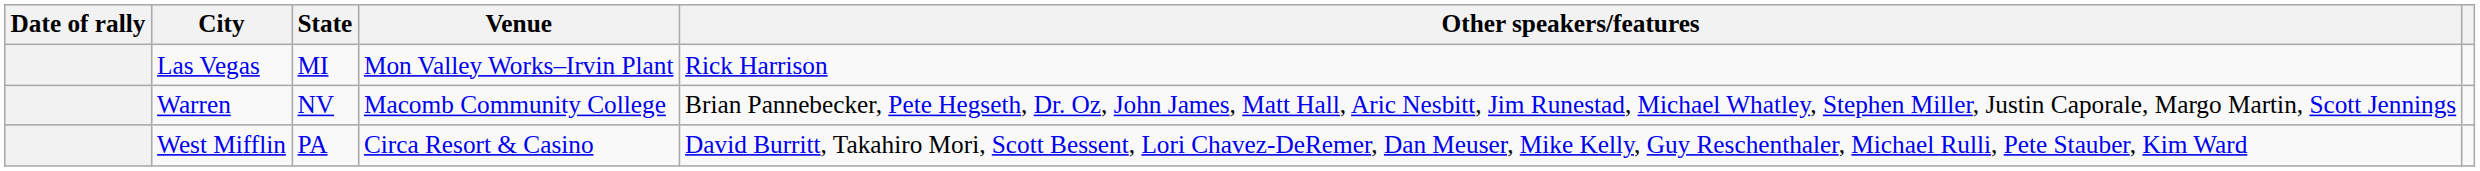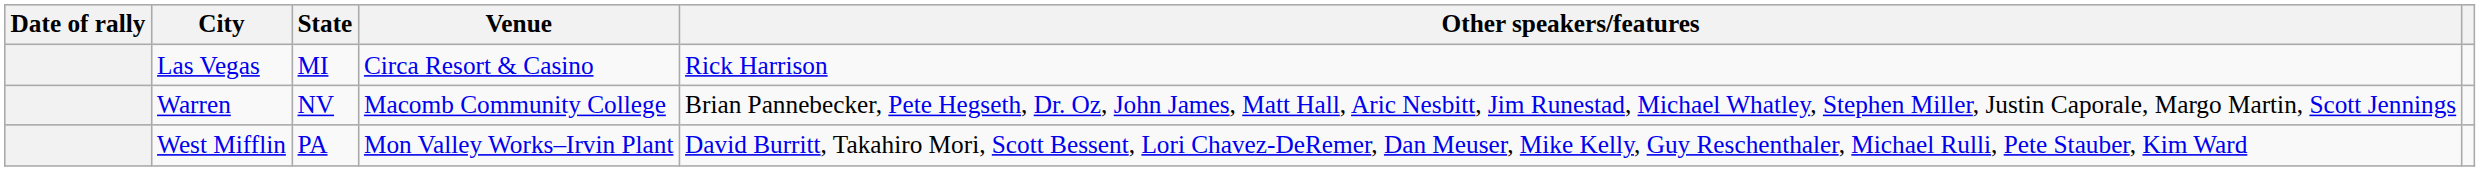Las Vegas | Venue: Mon Valley Works–Irvin Plant -> Circa Resort & Casino
West Mifflin | Venue: Circa Resort & Casino -> Mon Valley Works–Irvin Plant
